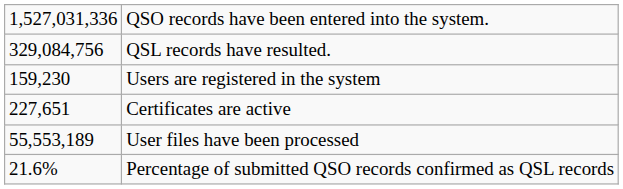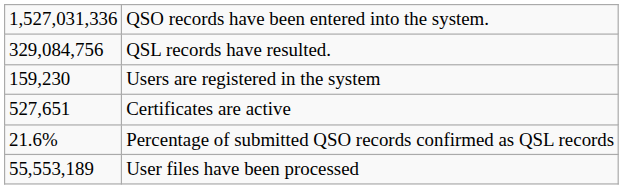Certificates are active | column 1: 227,651 -> 527,651
rows swapped: User files have been processed <-> Percentage of submitted QSO records confirmed as QSL records
